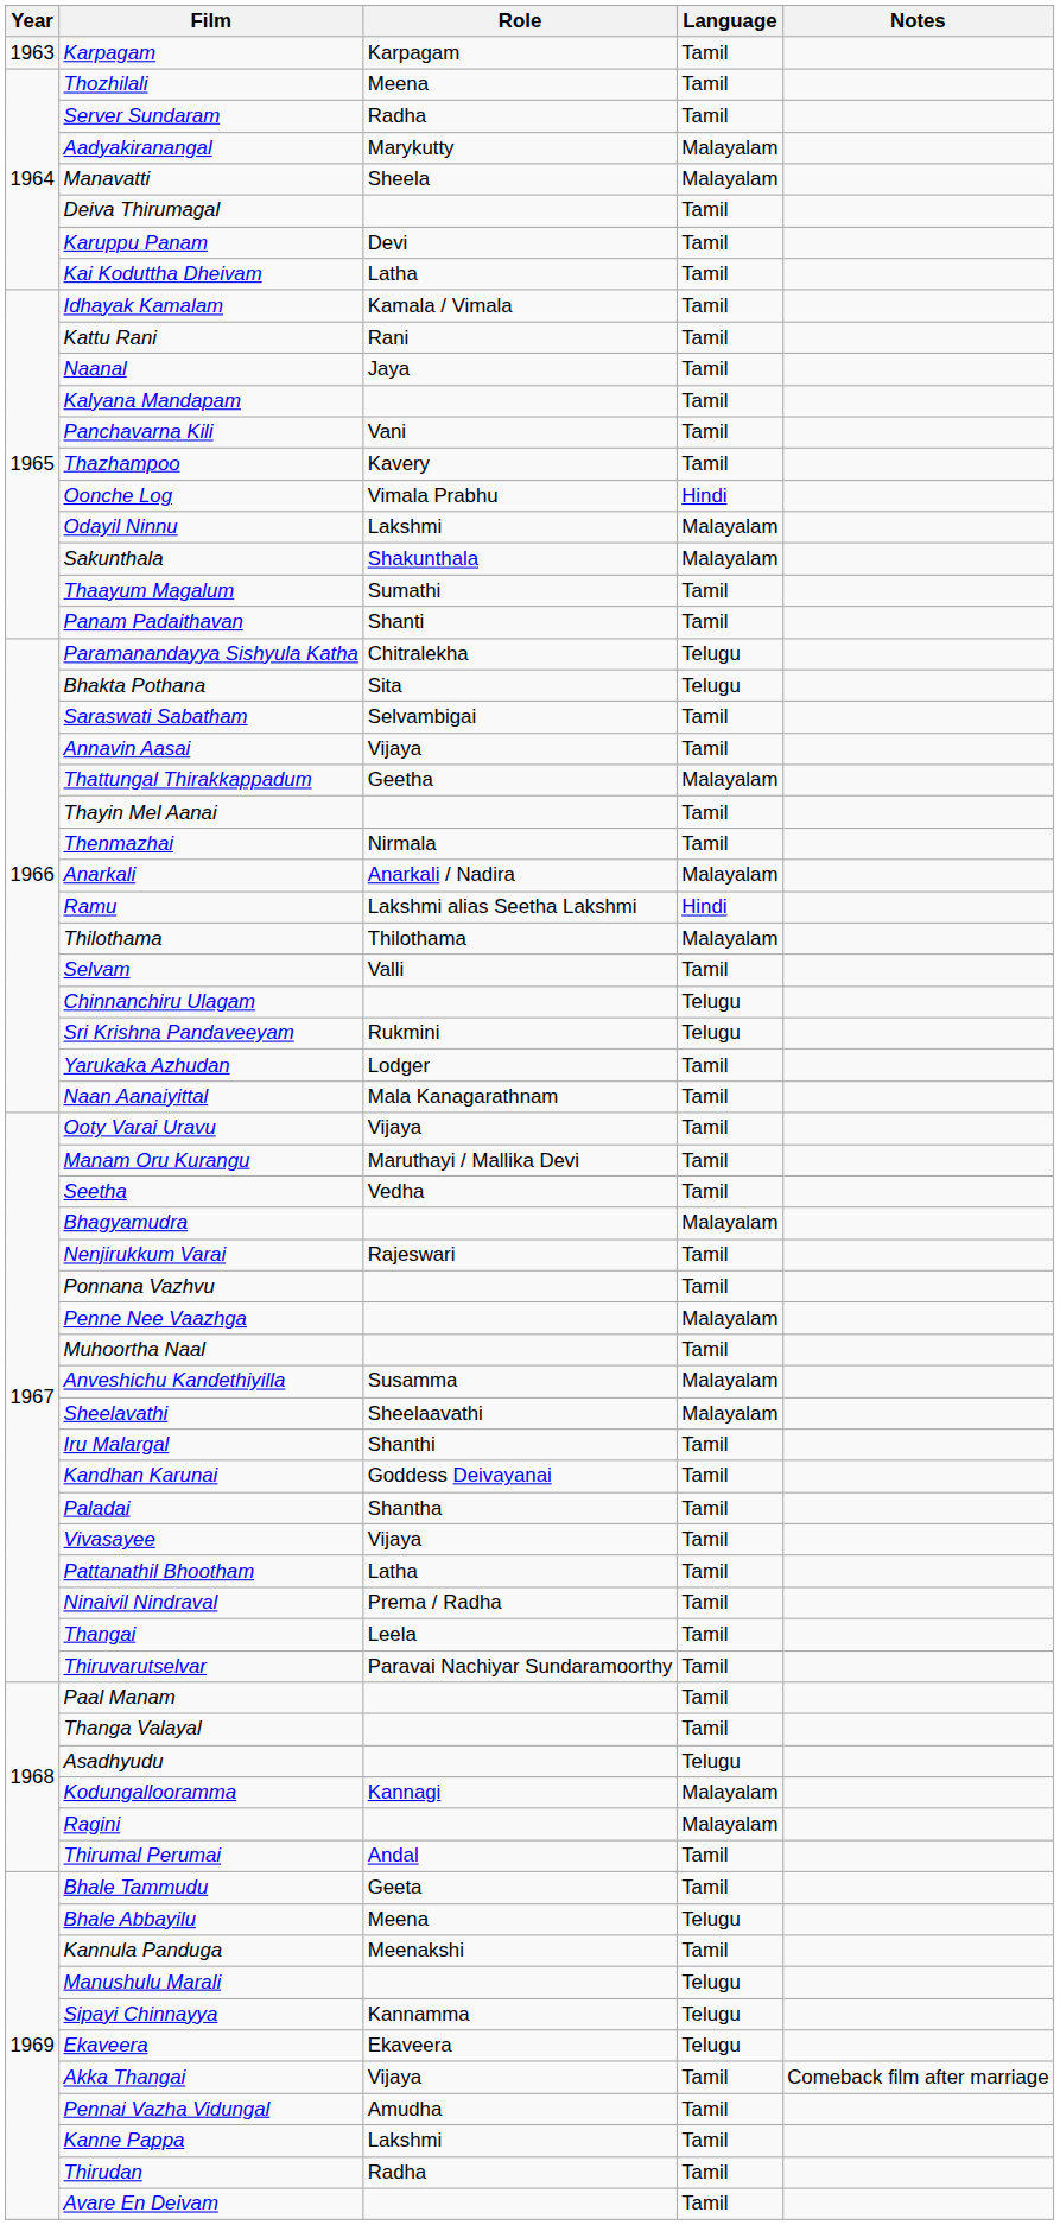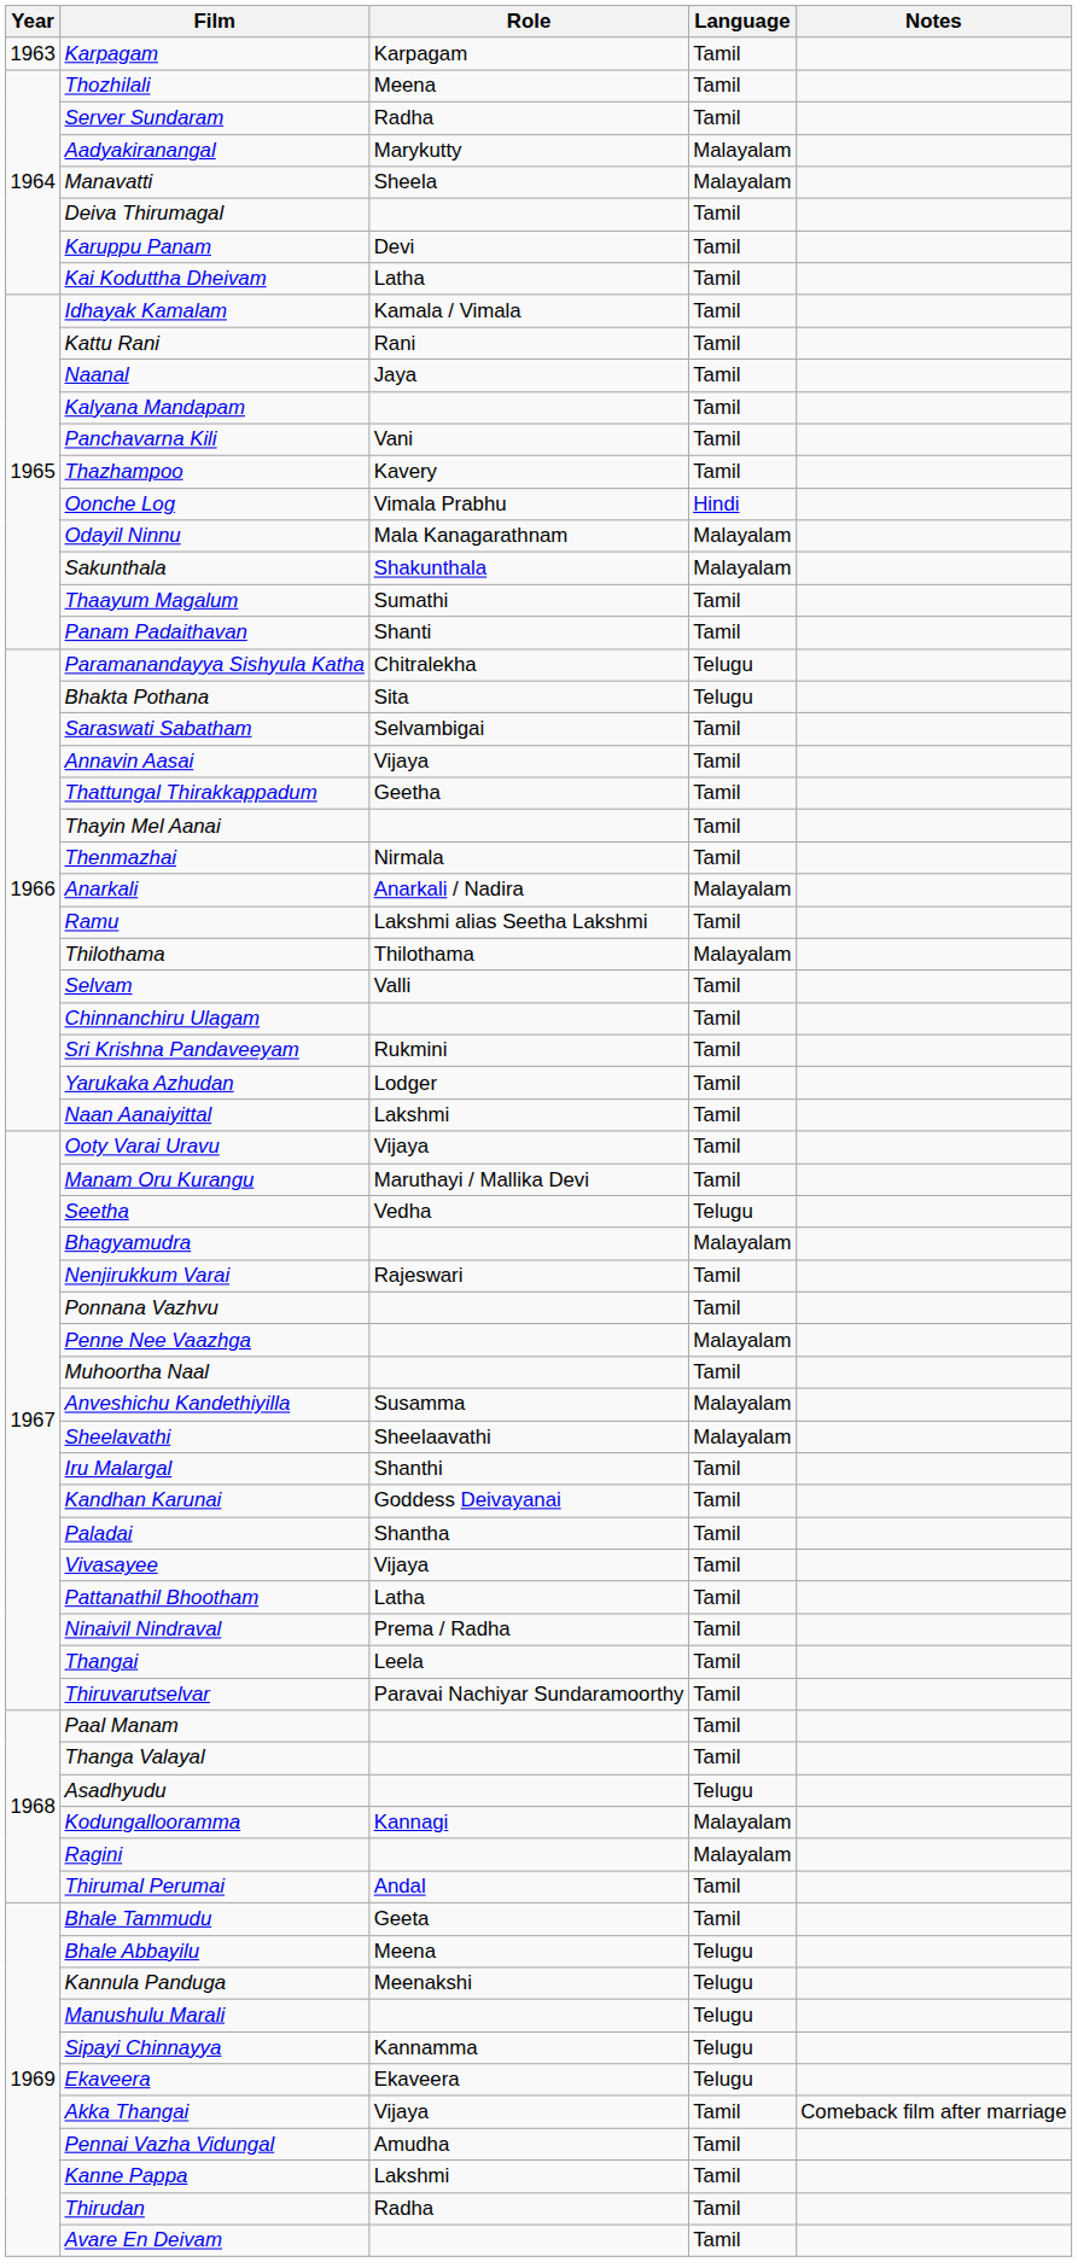Odayil Ninnu | Role: Lakshmi -> Mala Kanagarathnam
Thattungal Thirakkappadum | Language: Malayalam -> Tamil
Ramu | Language: Hindi -> Tamil
Chinnanchiru Ulagam | Language: Telugu -> Tamil
Sri Krishna Pandaveeyam | Language: Telugu -> Tamil
Naan Aanaiyittal | Role: Mala Kanagarathnam -> Lakshmi
Seetha | Language: Tamil -> Telugu
Kannula Panduga | Language: Tamil -> Telugu
